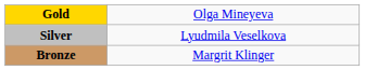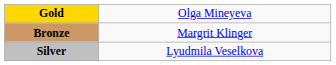rows swapped: Silver <-> Bronze
